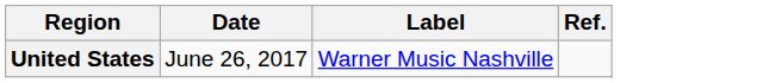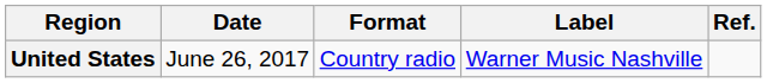+ column: Format | Country radio
